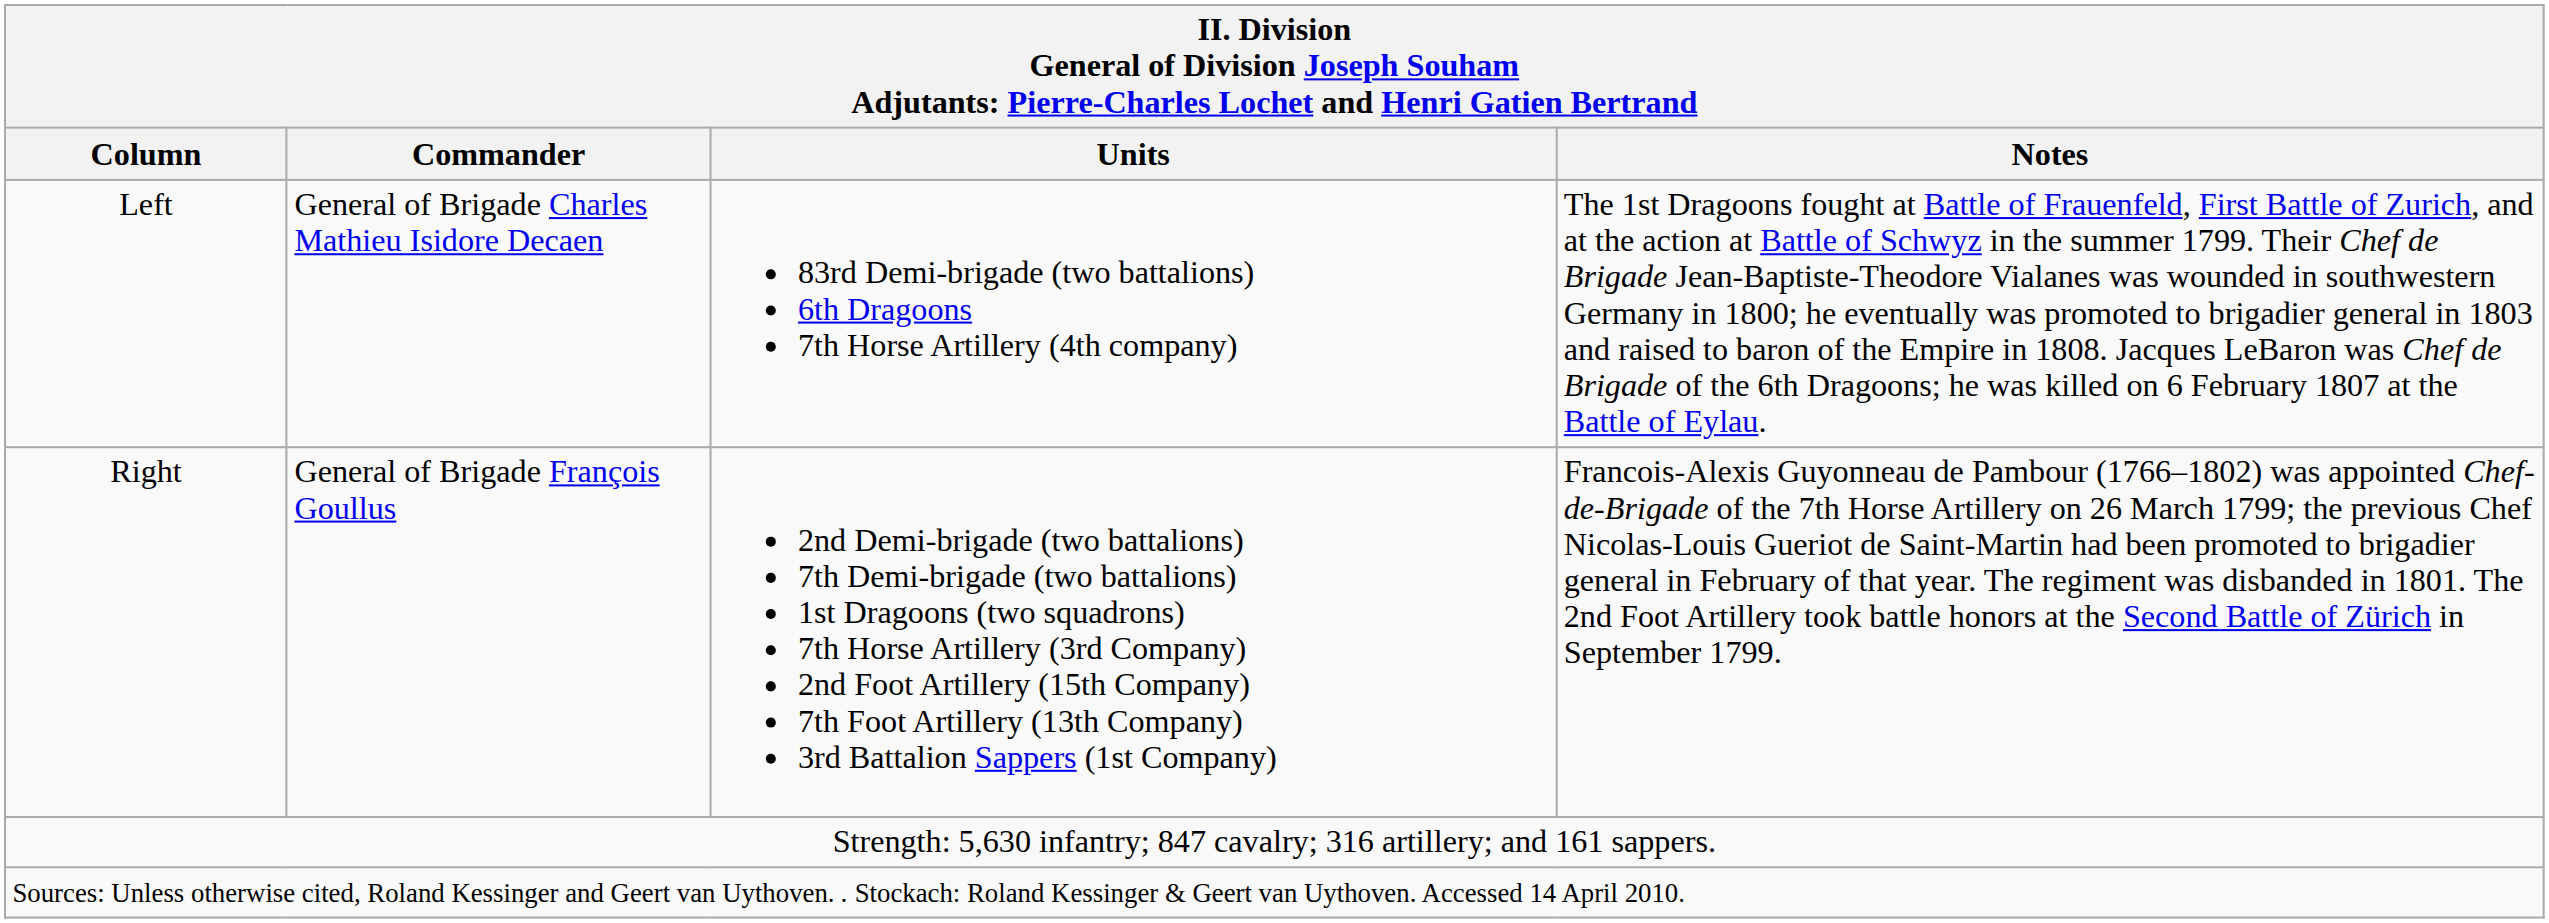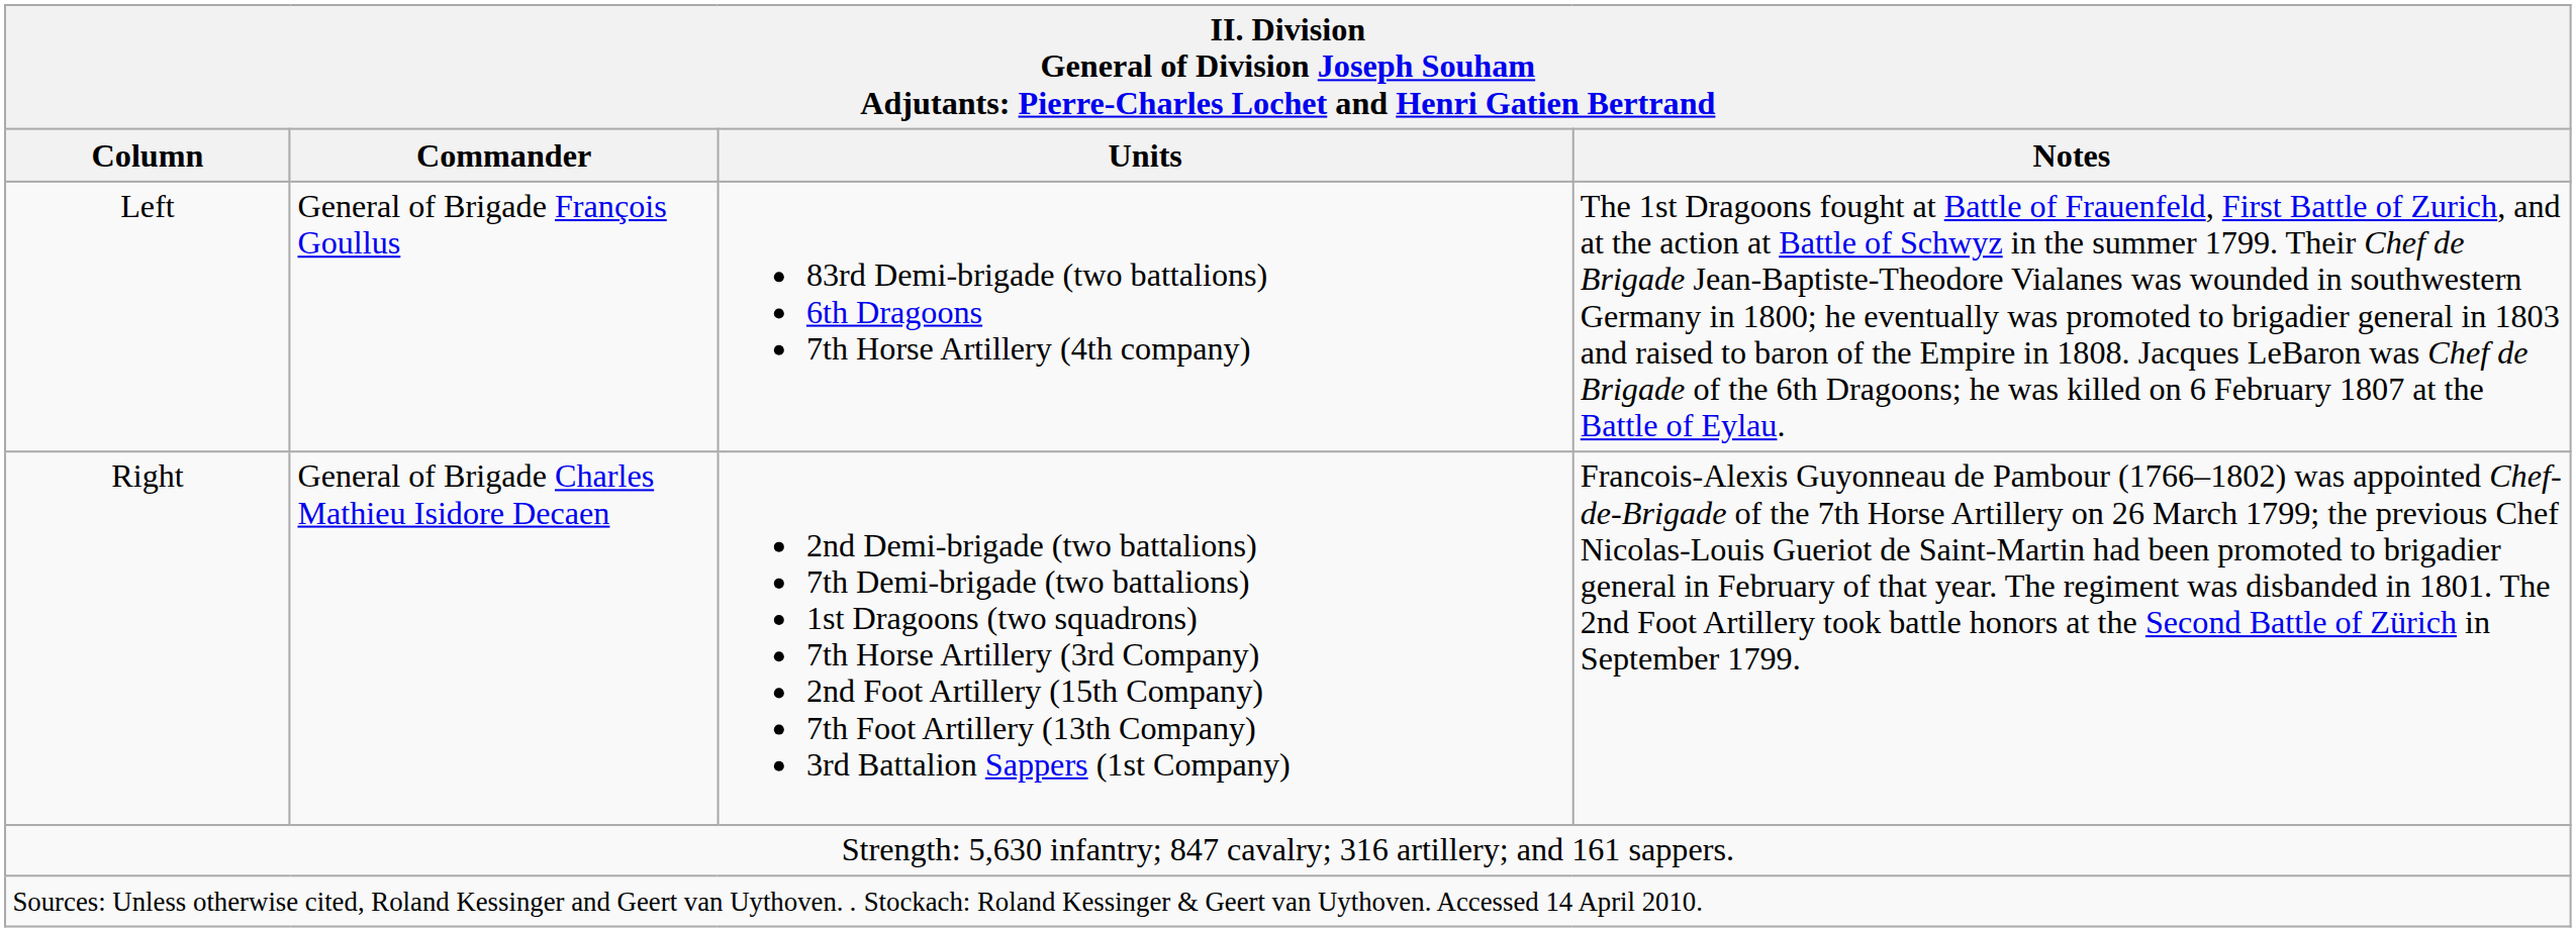Left | Commander: General of Brigade Charles Mathieu Isidore Decaen -> General of Brigade François Goullus
Right | Commander: General of Brigade François Goullus -> General of Brigade Charles Mathieu Isidore Decaen
